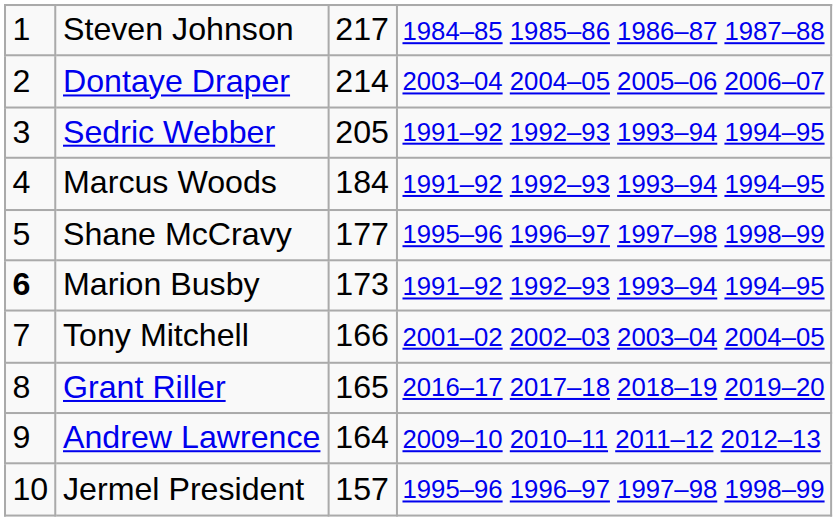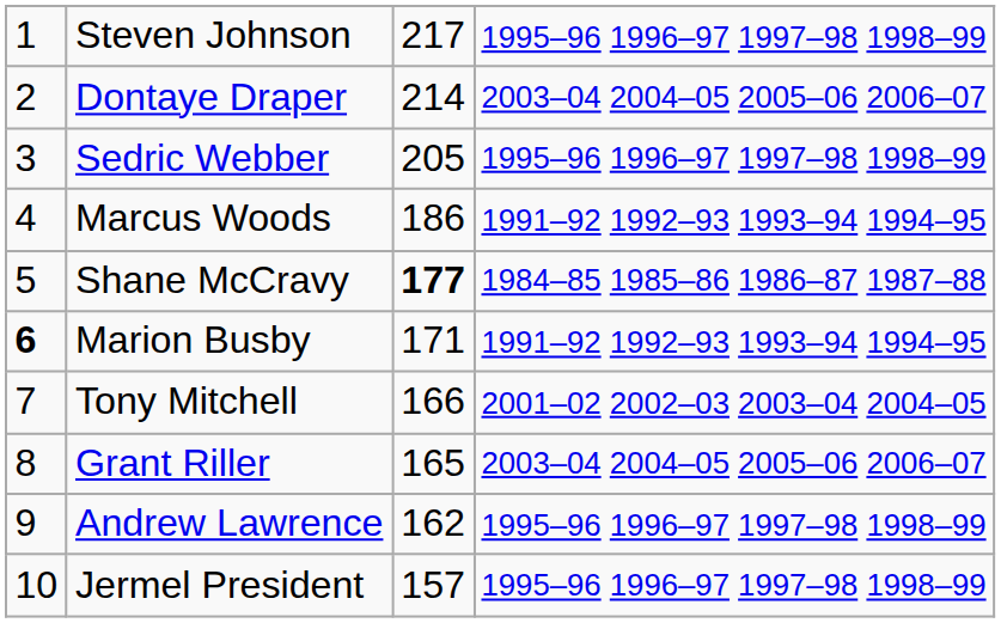Steven Johnson | column 4: 1984–85 1985–86 1986–87 1987–88 -> 1995–96 1996–97 1997–98 1998–99
Sedric Webber | column 4: 1991–92 1992–93 1993–94 1994–95 -> 1995–96 1996–97 1997–98 1998–99
Marcus Woods | column 3: 184 -> 186
Shane McCravy | column 3: normal -> bold
Shane McCravy | column 4: 1995–96 1996–97 1997–98 1998–99 -> 1984–85 1985–86 1986–87 1987–88
Marion Busby | column 3: 173 -> 171
Grant Riller | column 4: 2016–17 2017–18 2018–19 2019–20 -> 2003–04 2004–05 2005–06 2006–07
Andrew Lawrence | column 3: 164 -> 162
Andrew Lawrence | column 4: 2009–10 2010–11 2011–12 2012–13 -> 1995–96 1996–97 1997–98 1998–99
